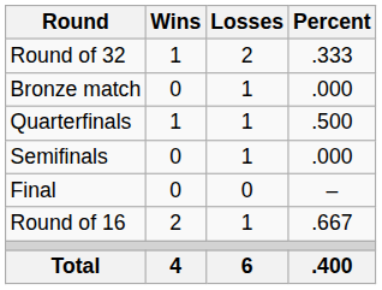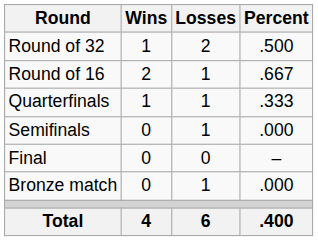Round of 32 | Percent: .333 -> .500
rows swapped: Round of 16 <-> Bronze match
Quarterfinals | Percent: .500 -> .333
